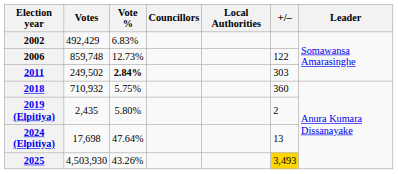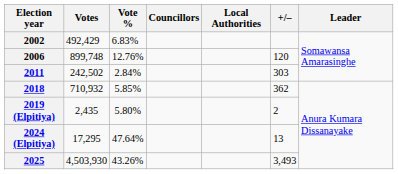2006 | Votes: 859,748 -> 899,748
2006 | Vote %: 12.73% -> 12.76%
2006 | +/–: 122 -> 120
2011 | Votes: 249,502 -> 242,502
2011 | Vote %: bold -> normal
2018 | Vote %: 5.75% -> 5.85%
2018 | +/–: 360 -> 362
2024 (Elpitiya) | Votes: 17,698 -> 17,295
2025 | +/–: gold background -> no background
